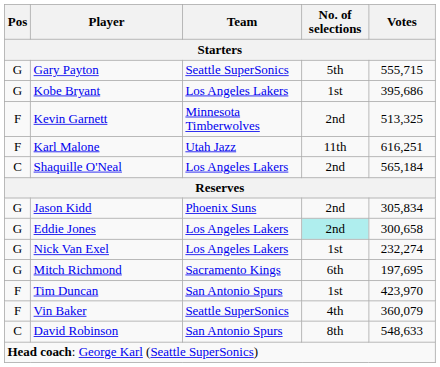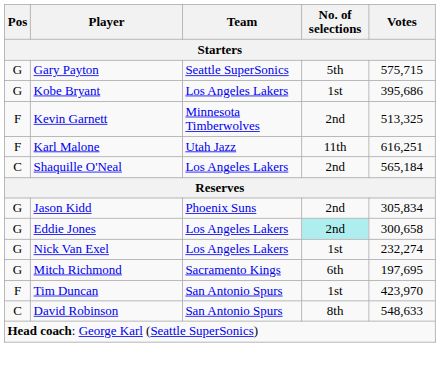Gary Payton | Votes: 555,715 -> 575,715
- row: F | Vin Baker | Seattle SuperSonics | 4th | 360,079
